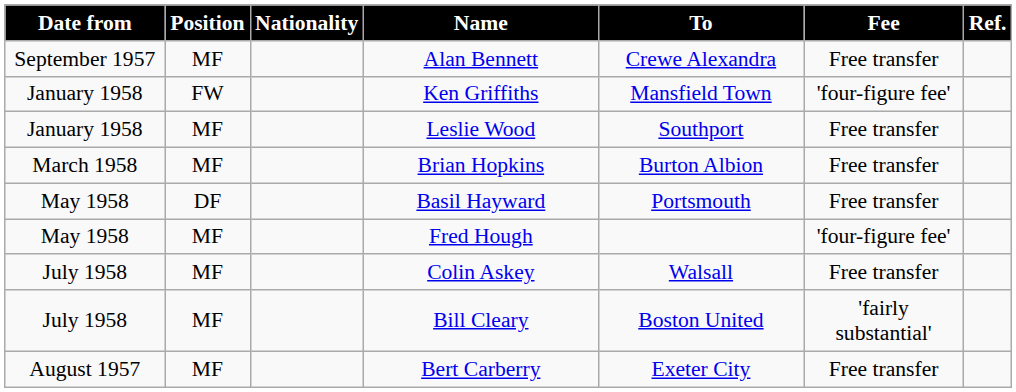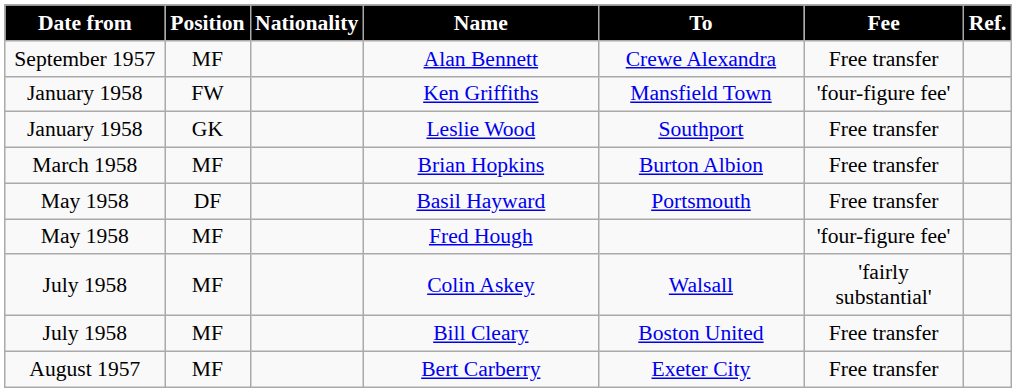Leslie Wood | Position: MF -> GK
Colin Askey | Fee: Free transfer -> 'fairly substantial'
Bill Cleary | Fee: 'fairly substantial' -> Free transfer
